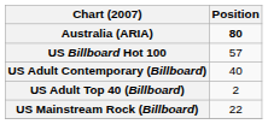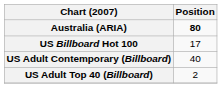US Billboard Hot 100 | Position: 57 -> 17
- row: US Mainstream Rock (Billboard) | 22
